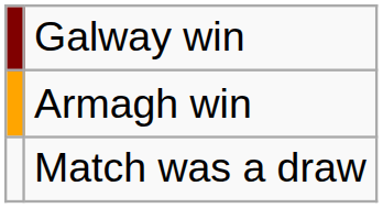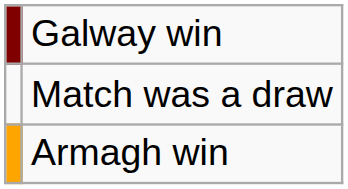rows swapped: Armagh win <-> Match was a draw
